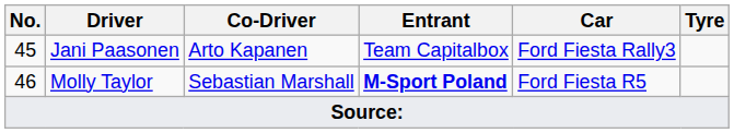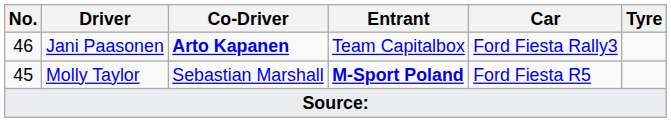Jani Paasonen | No.: 45 -> 46
Jani Paasonen | Co-Driver: normal -> bold
Molly Taylor | No.: 46 -> 45
